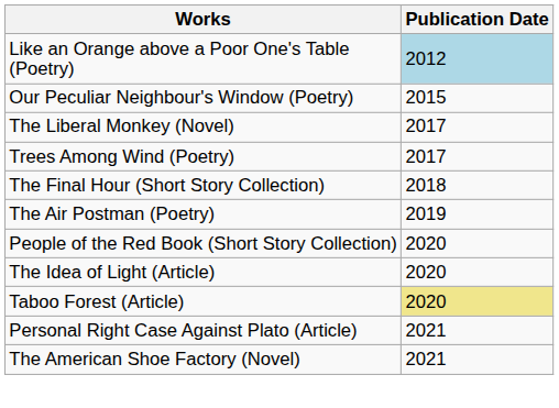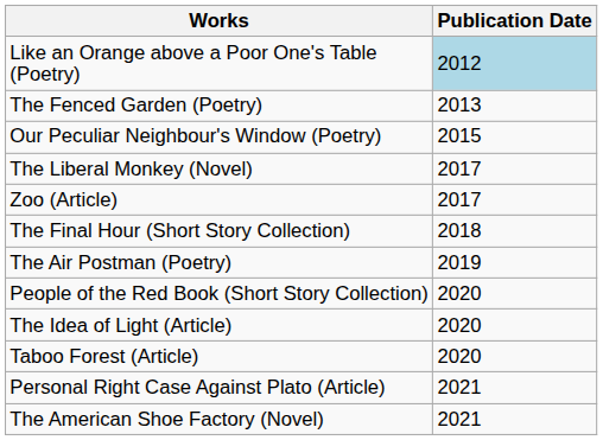+ row: The Fenced Garden (Poetry) | 2013
+ row: Zoo (Article) | 2017
- row: Trees Among Wind (Poetry) | 2017
Taboo Forest (Article) | Publication Date: khaki background -> no background
